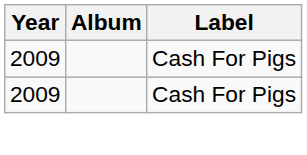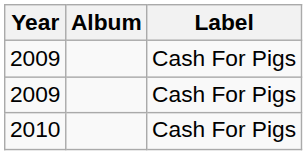+ row: 2010 | Cash For Pigs
